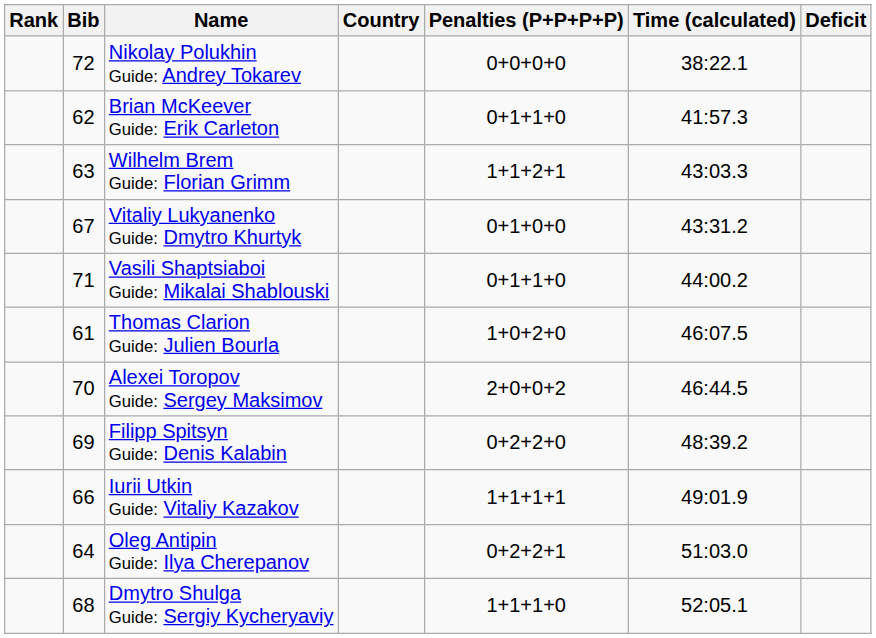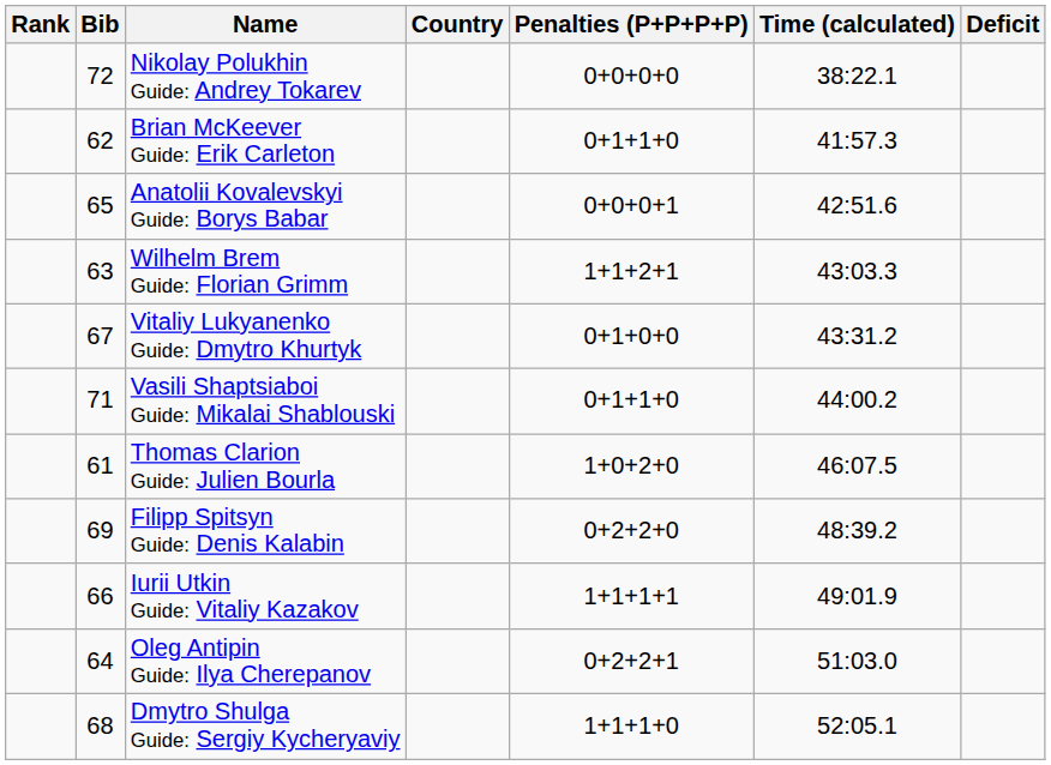+ row: 65 | Anatolii Kovalevskyi Guide: Borys Babar | 0+0+0+1 | 42:51.6
- row: 70 | Alexei Toropov Guide: Sergey Maksimov | 2+0+0+2 | 46:44.5
